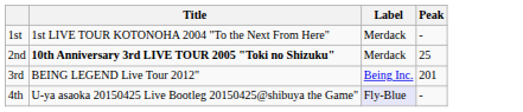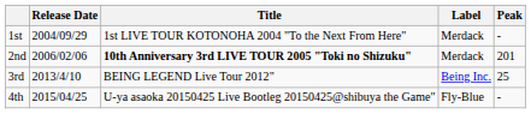+ column: Release Date | 2004/09/29 | 2006/02/06 | 2013/4/10 | 2015/04/25
2nd | Peak: 25 -> 201
3rd | Peak: 201 -> 25
4th | Label: lavender background -> no background
